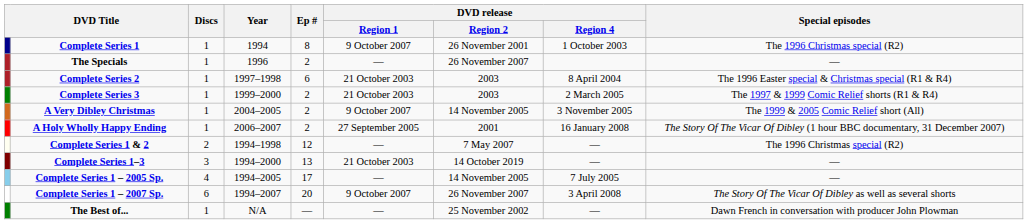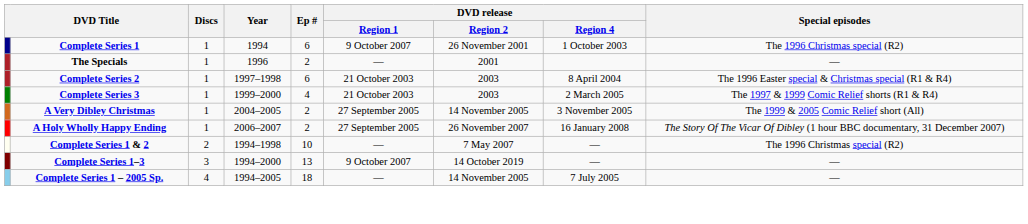Complete Series 1 | Ep #: 8 -> 6
The Specials | DVD release / Region 2: 26 November 2007 -> 2001
Complete Series 3 | Ep #: 2 -> 4
A Very Dibley Christmas | DVD release / Region 1: 9 October 2007 -> 27 September 2005
A Holy Wholly Happy Ending | DVD release / Region 2: 2001 -> 26 November 2007
Complete Series 1 & 2 | Ep #: 12 -> 10
Complete Series 1–3 | DVD release / Region 1: 21 October 2003 -> 9 October 2007
Complete Series 1 – 2005 Sp. | Ep #: 17 -> 18
- row: Complete Series 1 – 2007 Sp. | 6 | 1994–2007 | 20 | 9 October 2007 | 26 November 2007 | 3 April 2008 | The Story Of The Vicar Of Dibley as well as several shorts
- row: The Best of... | 1 | N/A | — | — | 25 November 2002 | — | Dawn French in conversation with producer John Plowman
